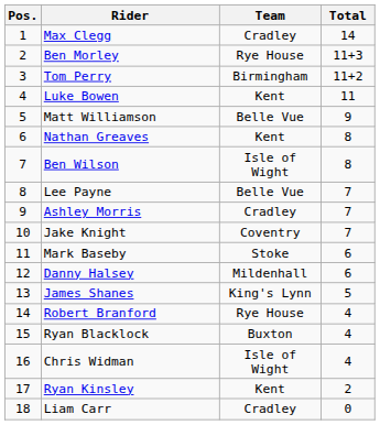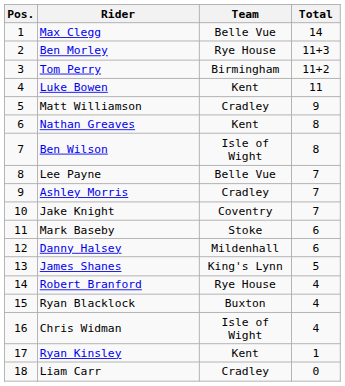Max Clegg | Team: Cradley -> Belle Vue
Matt Williamson | Team: Belle Vue -> Cradley
Ryan Kinsley | Total: 2 -> 1
